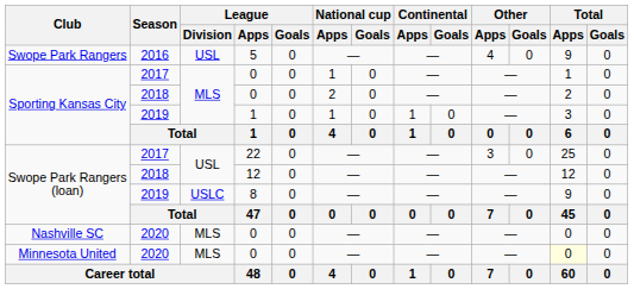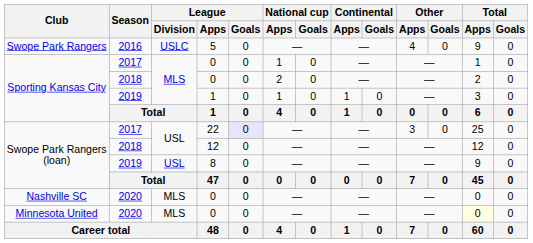5 | League / Division: USL -> USLC
22 | League / Goals: no background -> lavender background
8 | League / Division: USLC -> USL
